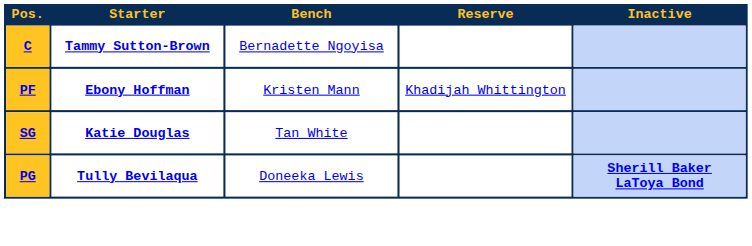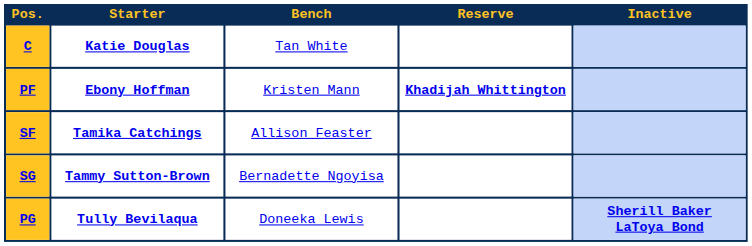C | Starter: Tammy Sutton-Brown -> Katie Douglas
C | Bench: Bernadette Ngoyisa -> Tan White
PF | Reserve: normal -> bold
+ row: SF | Tamika Catchings | Allison Feaster
SG | Starter: Katie Douglas -> Tammy Sutton-Brown
SG | Bench: Tan White -> Bernadette Ngoyisa
